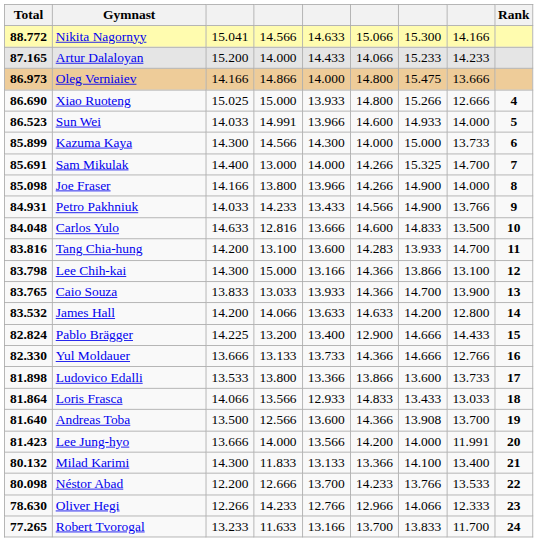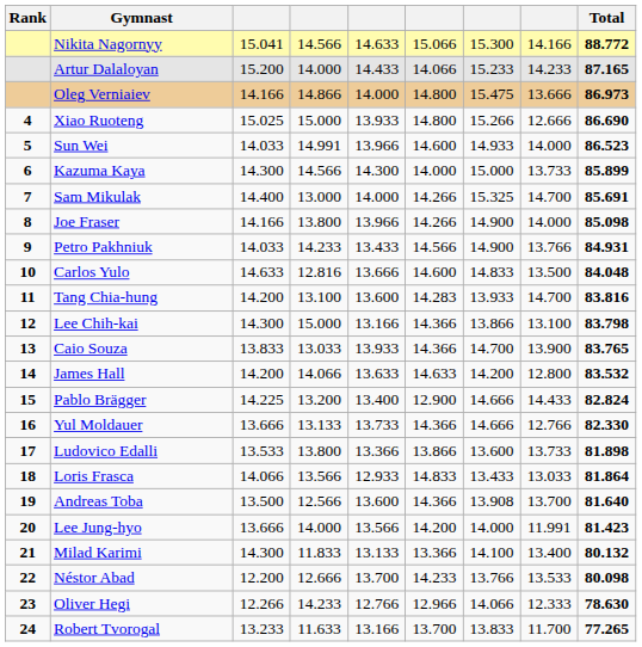columns swapped: Rank <-> Total
